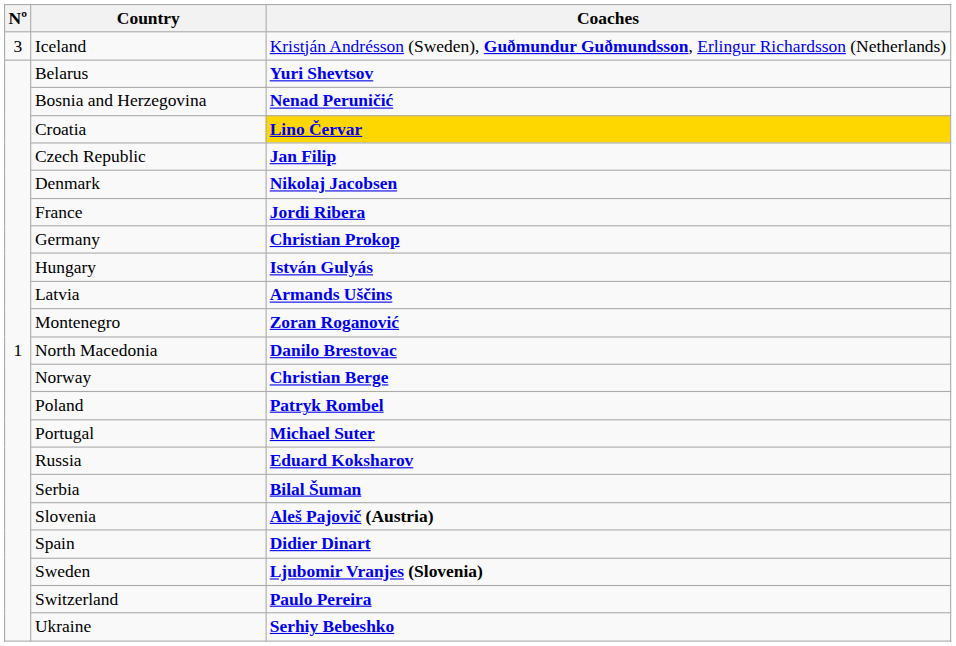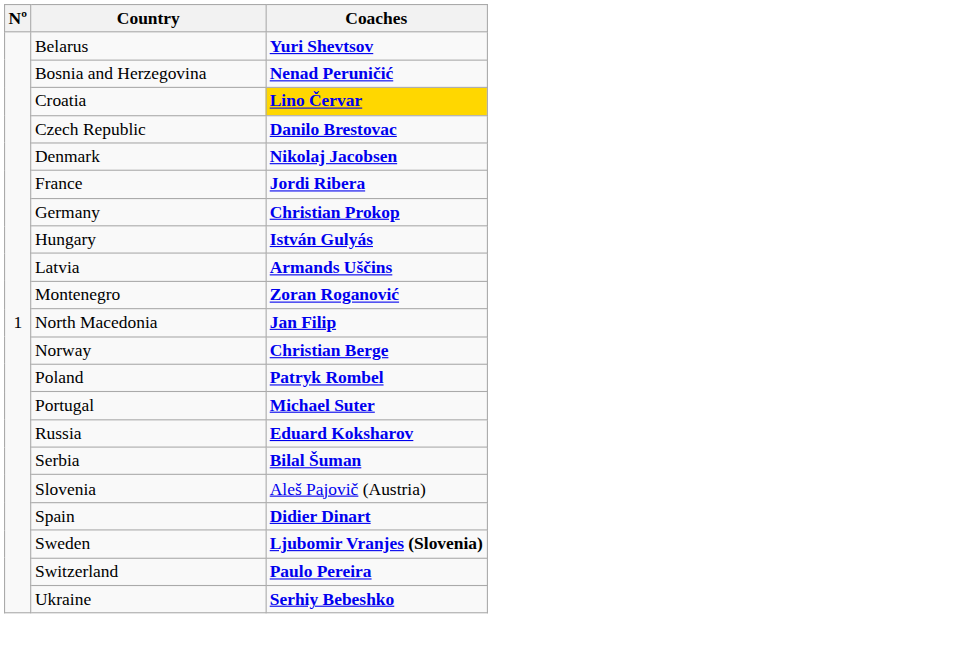- row: 3 | Iceland | Kristján Andrésson (Sweden), Guðmundur Guðmundsson, Erlingur Richardsson (Netherlands)
Czech Republic | Coaches: Jan Filip -> Danilo Brestovac
North Macedonia | Coaches: Danilo Brestovac -> Jan Filip
Slovenia | Coaches: bold -> normal
